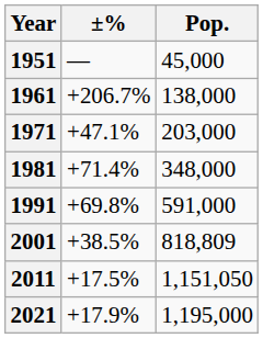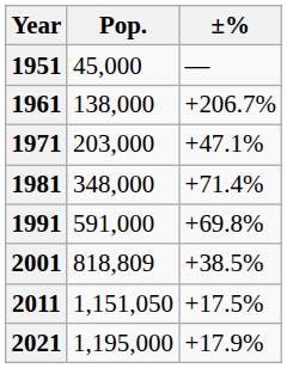columns swapped: Pop. <-> ±%
